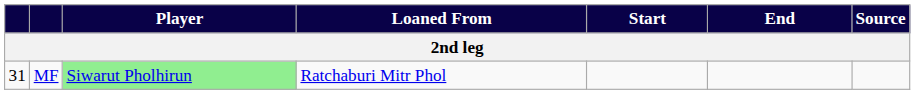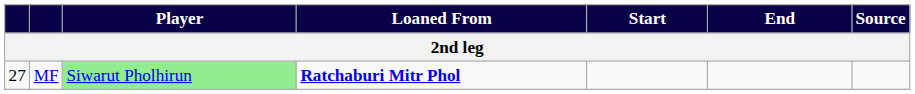MF | column 1: 31 -> 27
MF | Loaned From: normal -> bold
